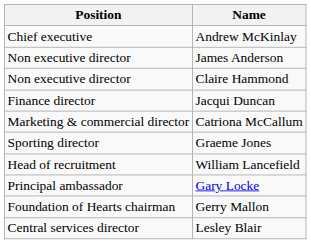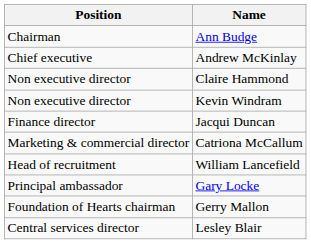+ row: Chairman | Ann Budge
- row: Non executive director | James Anderson
+ row: Non executive director | Kevin Windram
- row: Sporting director | Graeme Jones
